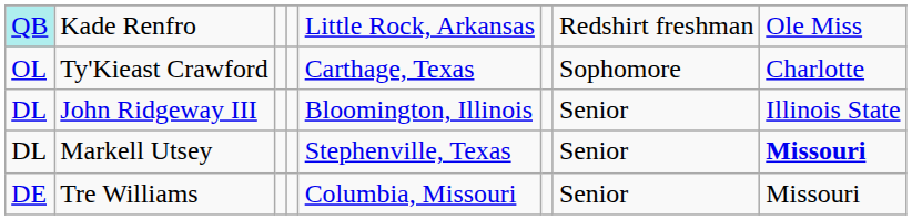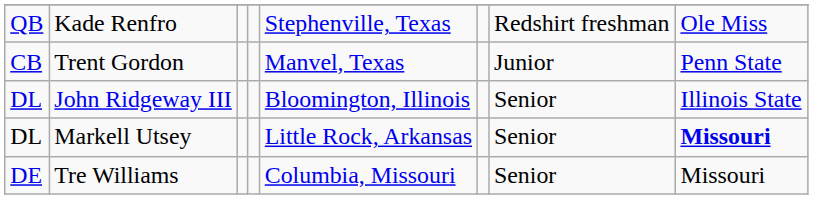Kade Renfro | column 1: paleturquoise background -> no background
Kade Renfro | column 5: Little Rock, Arkansas -> Stephenville, Texas
- row: OL | Ty'Kieast Crawford | Carthage, Texas | Sophomore | Charlotte
+ row: CB | Trent Gordon | Manvel, Texas | Junior | Penn State
Markell Utsey | column 5: Stephenville, Texas -> Little Rock, Arkansas
